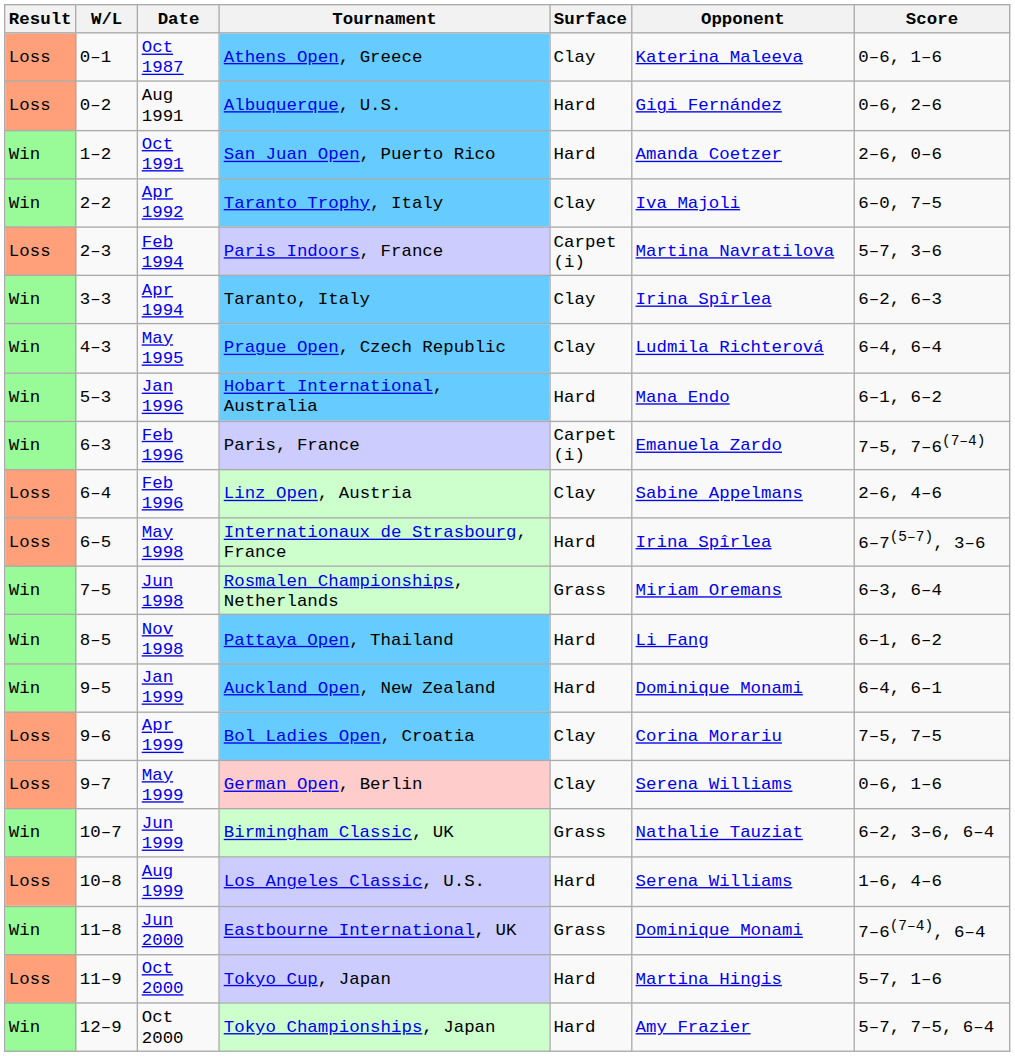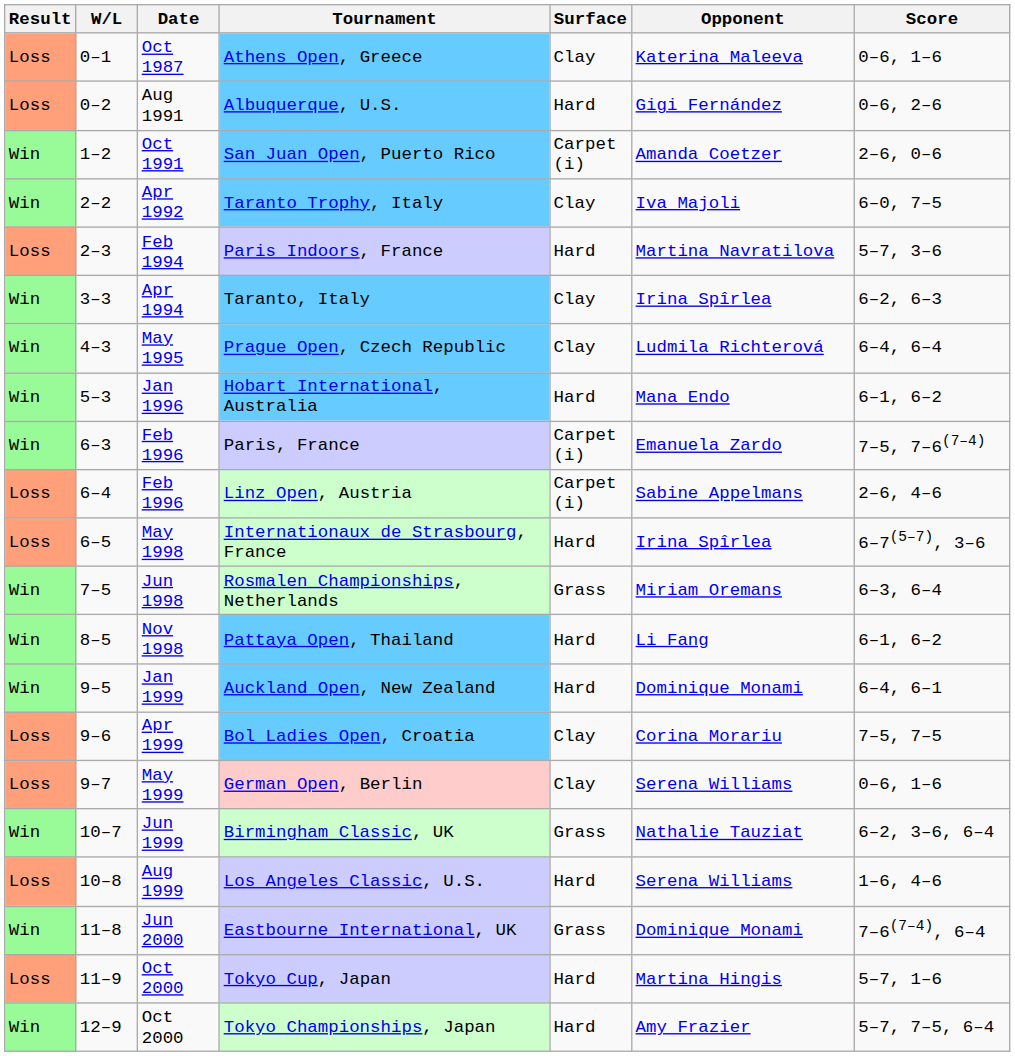San Juan Open, Puerto Rico | Surface: Hard -> Carpet (i)
Paris Indoors, France | Surface: Carpet (i) -> Hard
Linz Open, Austria | Surface: Clay -> Carpet (i)
